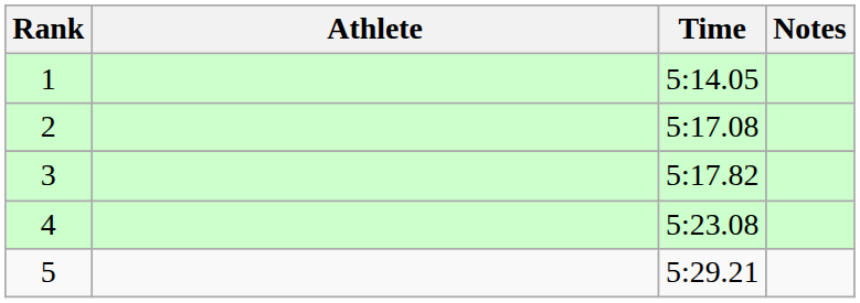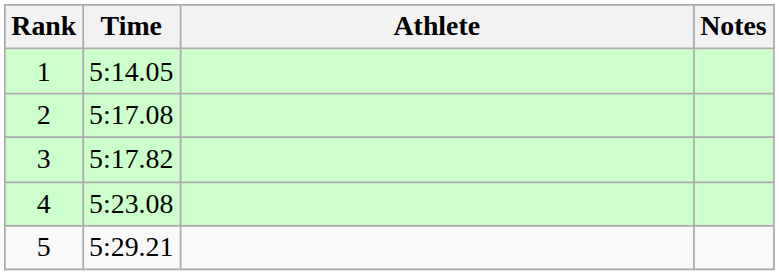columns swapped: Athlete <-> Time
